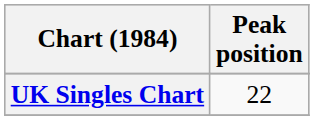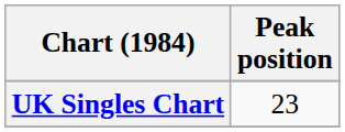UK Singles Chart | Peak position: 22 -> 23
